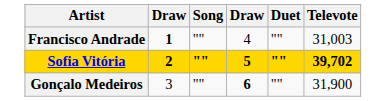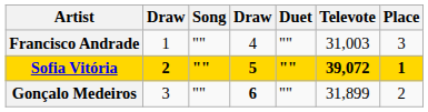+ column: Place | 3 | 1 | 2
Francisco Andrade | column 2: bold -> normal
Sofia Vitória | Televote: 39,702 -> 39,072
Gonçalo Medeiros | Televote: 31,900 -> 31,899
